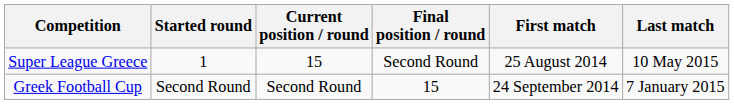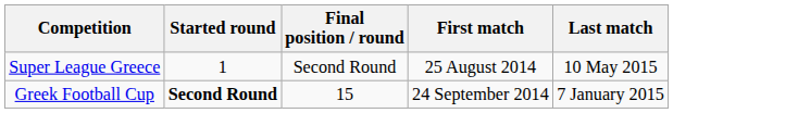- column: Current position / round | 15 | Second Round
Greek Football Cup | Started round: normal -> bold
